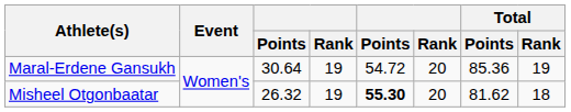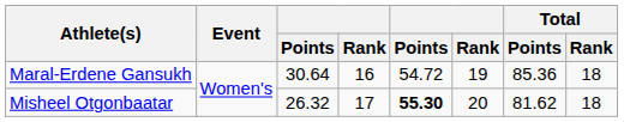Maral-Erdene Gansukh | column 4: 19 -> 16
Maral-Erdene Gansukh | column 6: 20 -> 19
Maral-Erdene Gansukh | Total / Rank: 19 -> 18
Misheel Otgonbaatar | column 4: 19 -> 17
